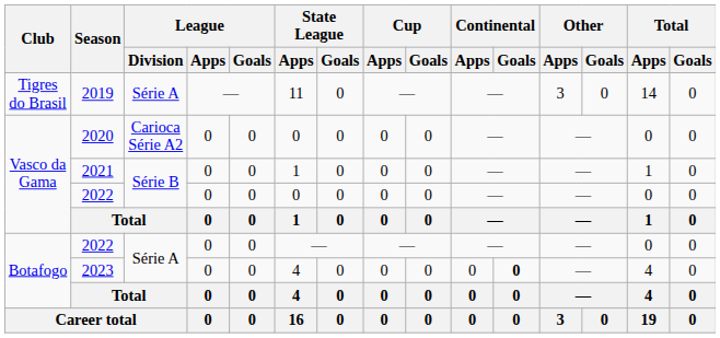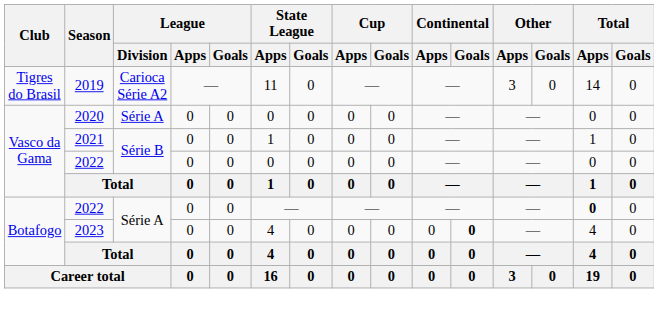2019 | League / Division: Série A -> Carioca Série A2
2020 | League / Division: Carioca Série A2 -> Série A
Botafogo / 2022 | Total / Apps: normal -> bold
